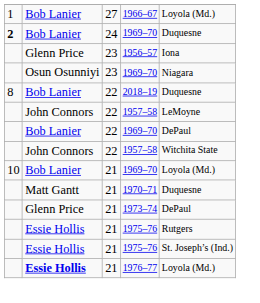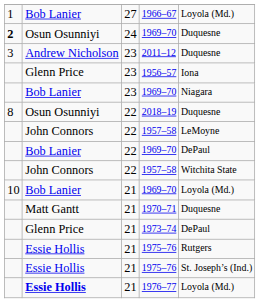24 / 1969–70 | column 2: Bob Lanier -> Osun Osunniyi
+ row: 3 | Andrew Nicholson | 23 | 2011–12 | Duquesne
23 / 1969–70 | column 2: Osun Osunniyi -> Bob Lanier
2018–19 | column 2: Bob Lanier -> Osun Osunniyi
